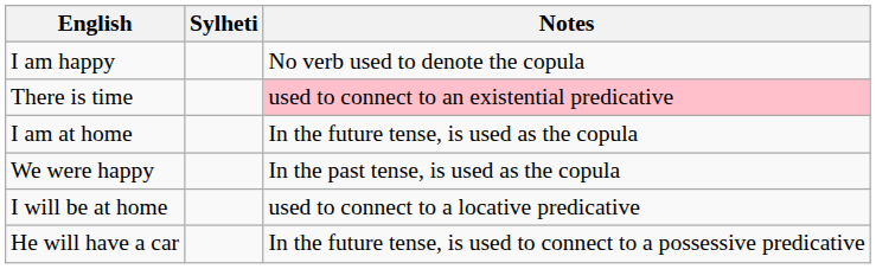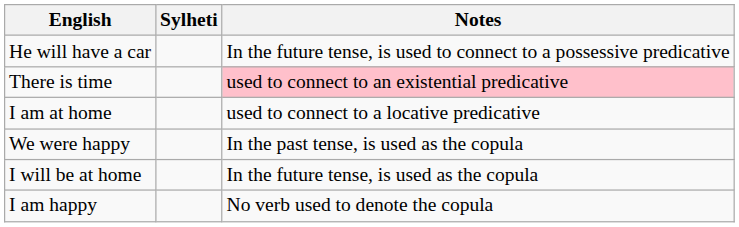rows swapped: I am happy <-> He will have a car
I am at home | Notes: In the future tense, is used as the copula -> used to connect to a locative predicative
I will be at home | Notes: used to connect to a locative predicative -> In the future tense, is used as the copula
